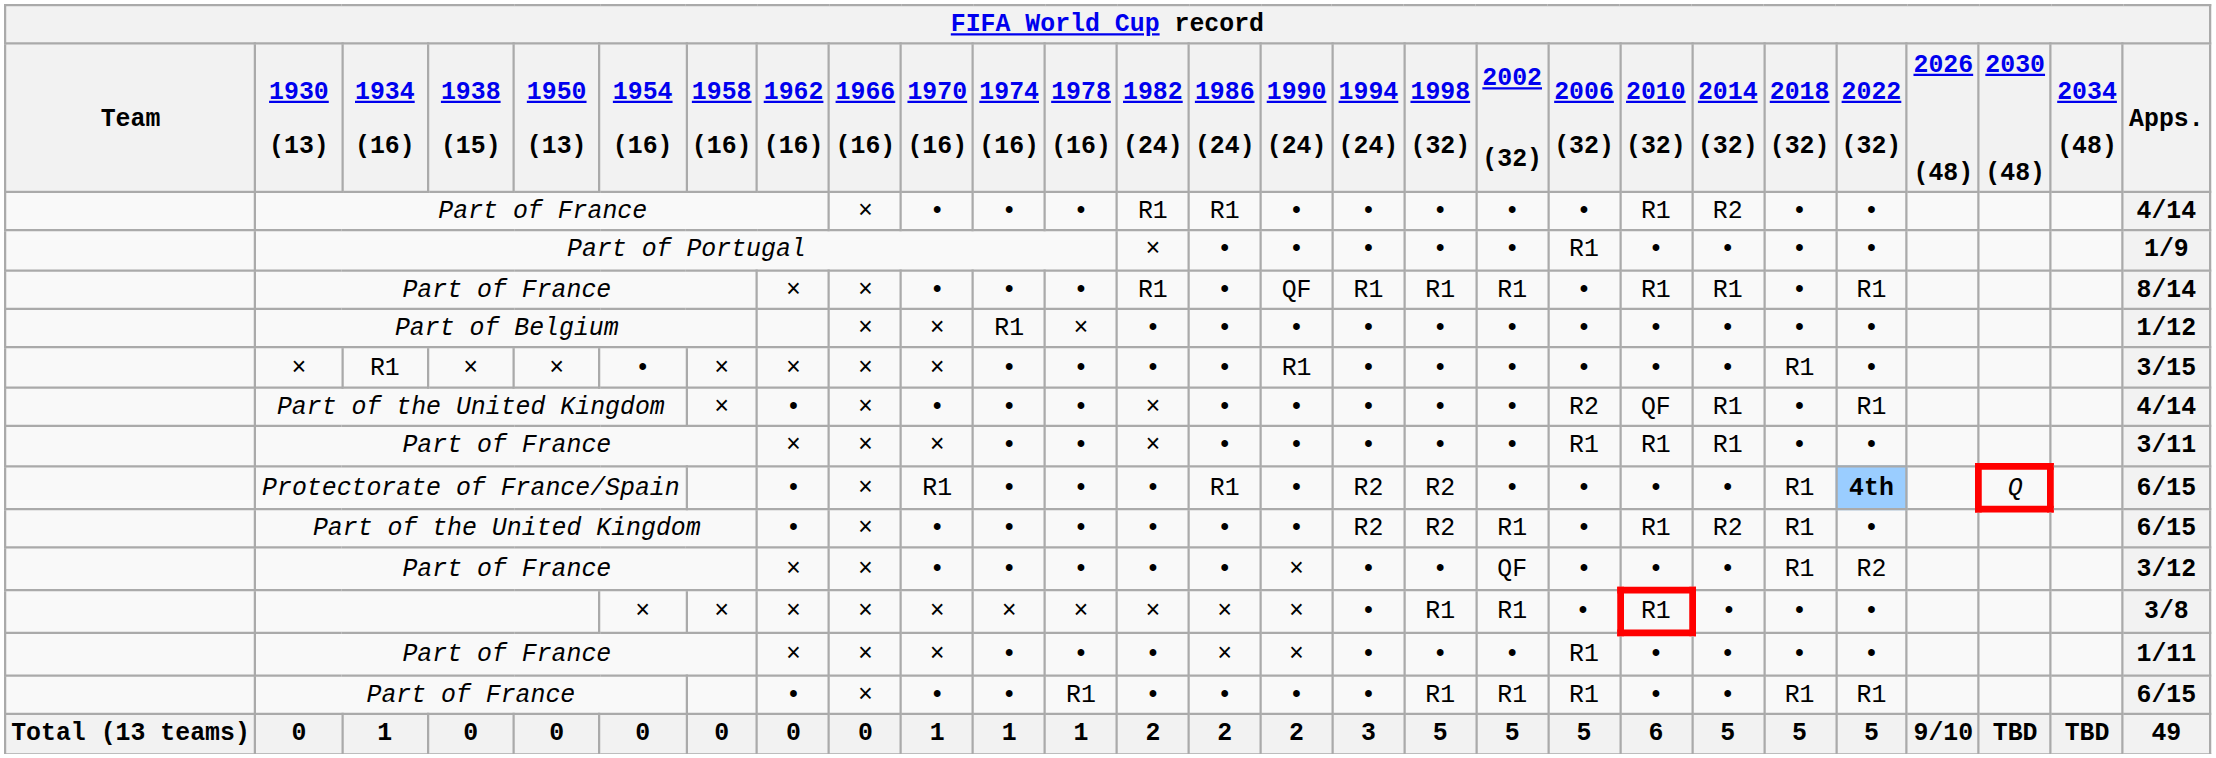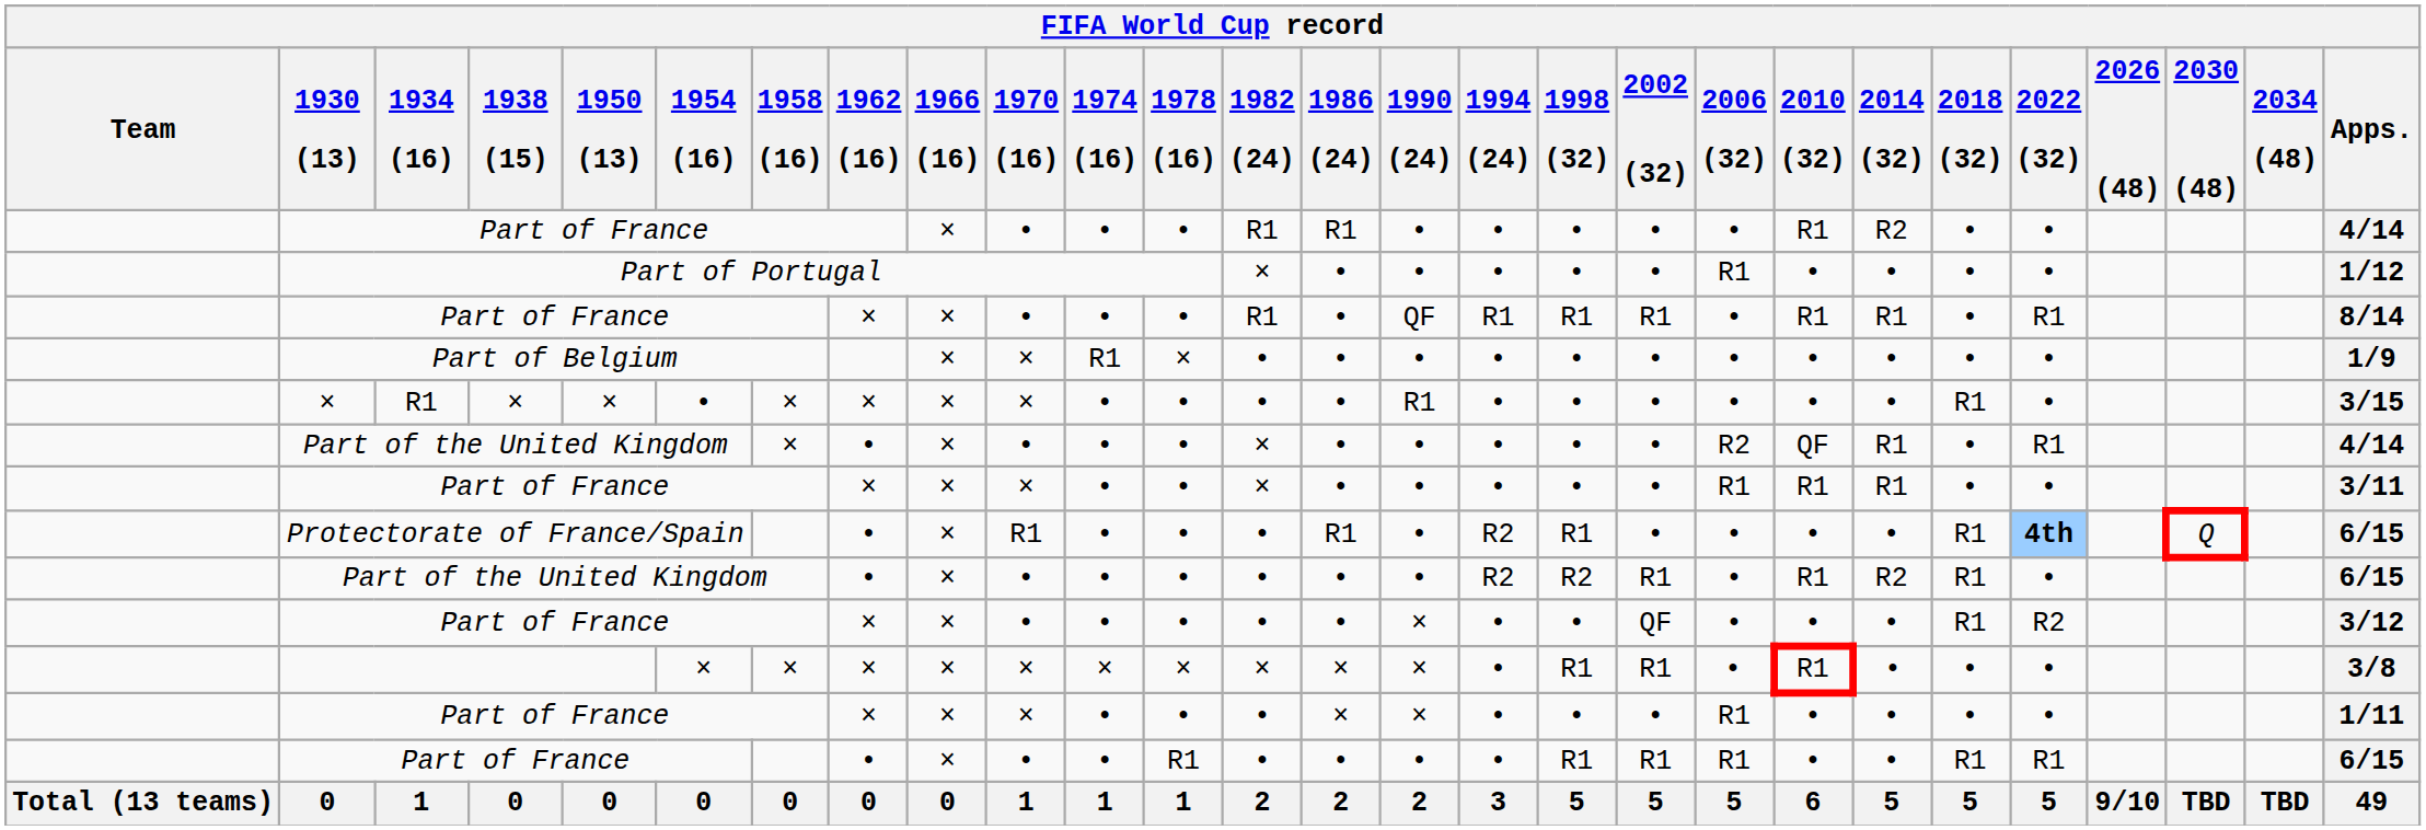Part of Portugal | Apps.: 1/9 -> 1/12
Part of Belgium | Apps.: 1/12 -> 1/9
Protectorate of France/Spain | 1998 (32): R2 -> R1
